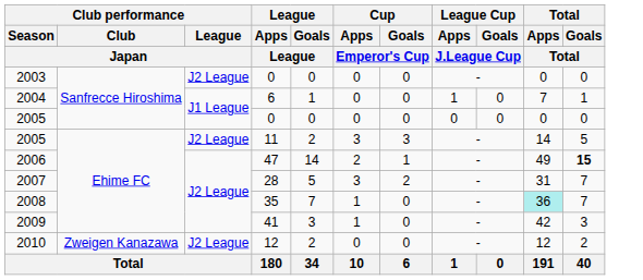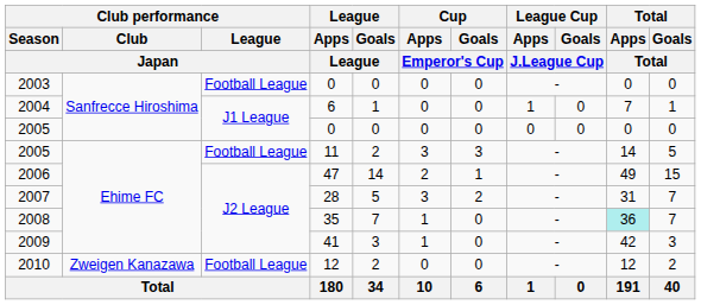2003 | Club performance / League / Japan: J2 League -> Football League
2005 / 11 | Club performance / League / Japan: J2 League -> Football League
2006 | Total / Goals / Total: bold -> normal
2010 | Club performance / League / Japan: J2 League -> Football League
